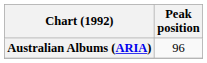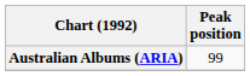Australian Albums (ARIA) | Peak position: 96 -> 99
